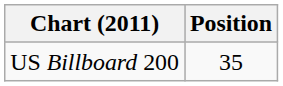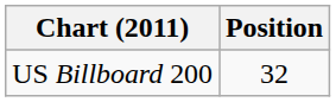US Billboard 200 | Position: 35 -> 32
